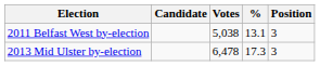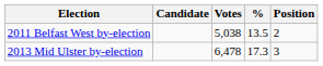2011 Belfast West by-election | %: 13.1 -> 13.5
2011 Belfast West by-election | Position: 3 -> 2
